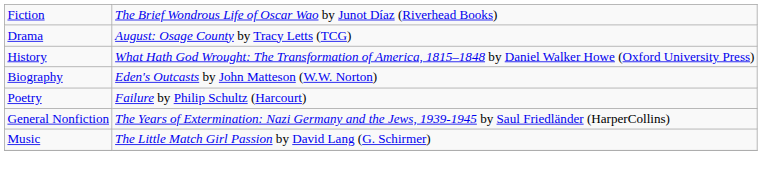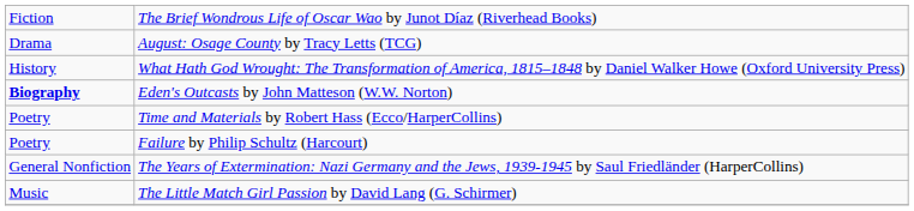Eden's Outcasts by John Matteson (W.W. Norton) | column 1: normal -> bold
+ row: Poetry | Time and Materials by Robert Hass (Ecco/HarperCollins)
